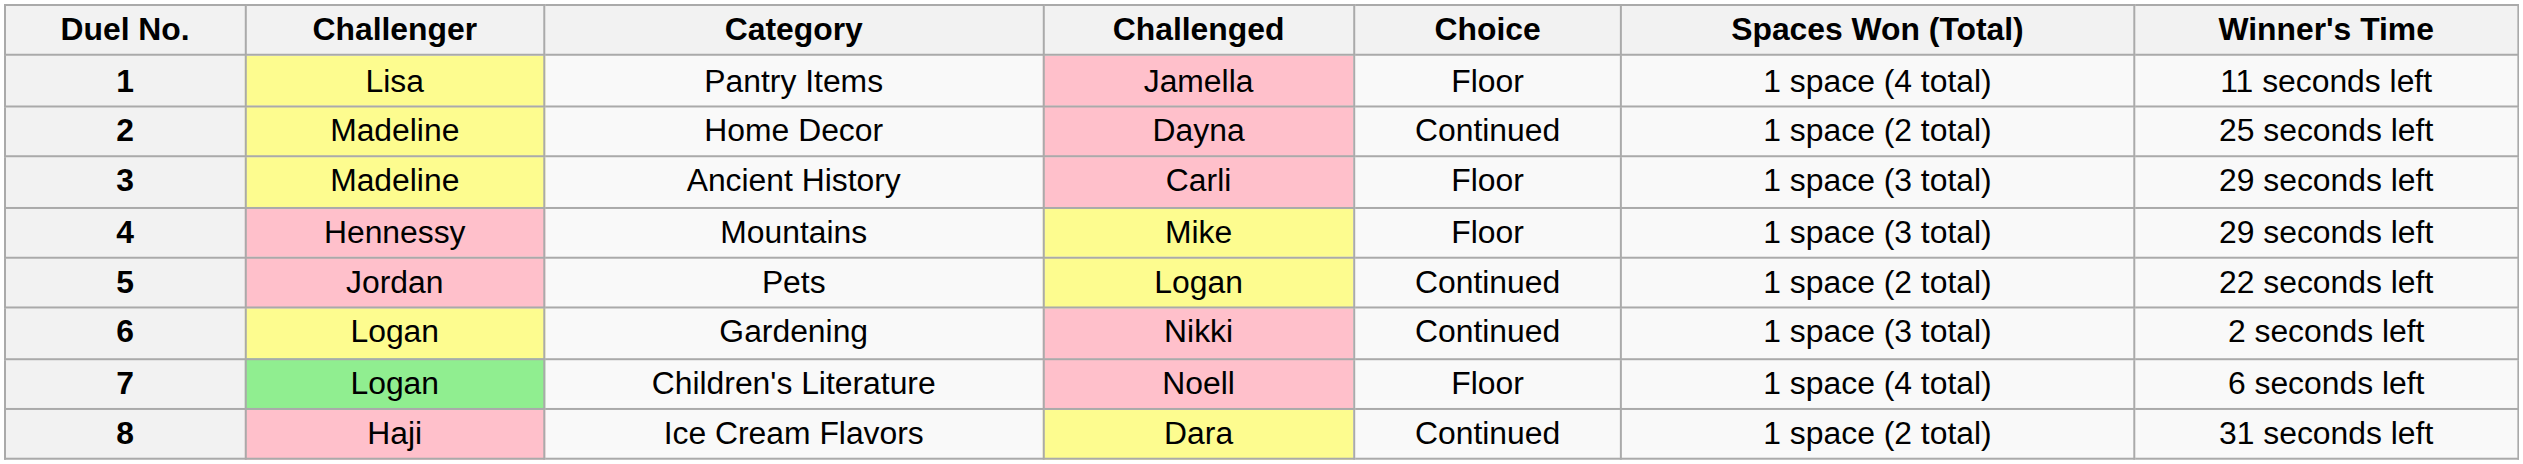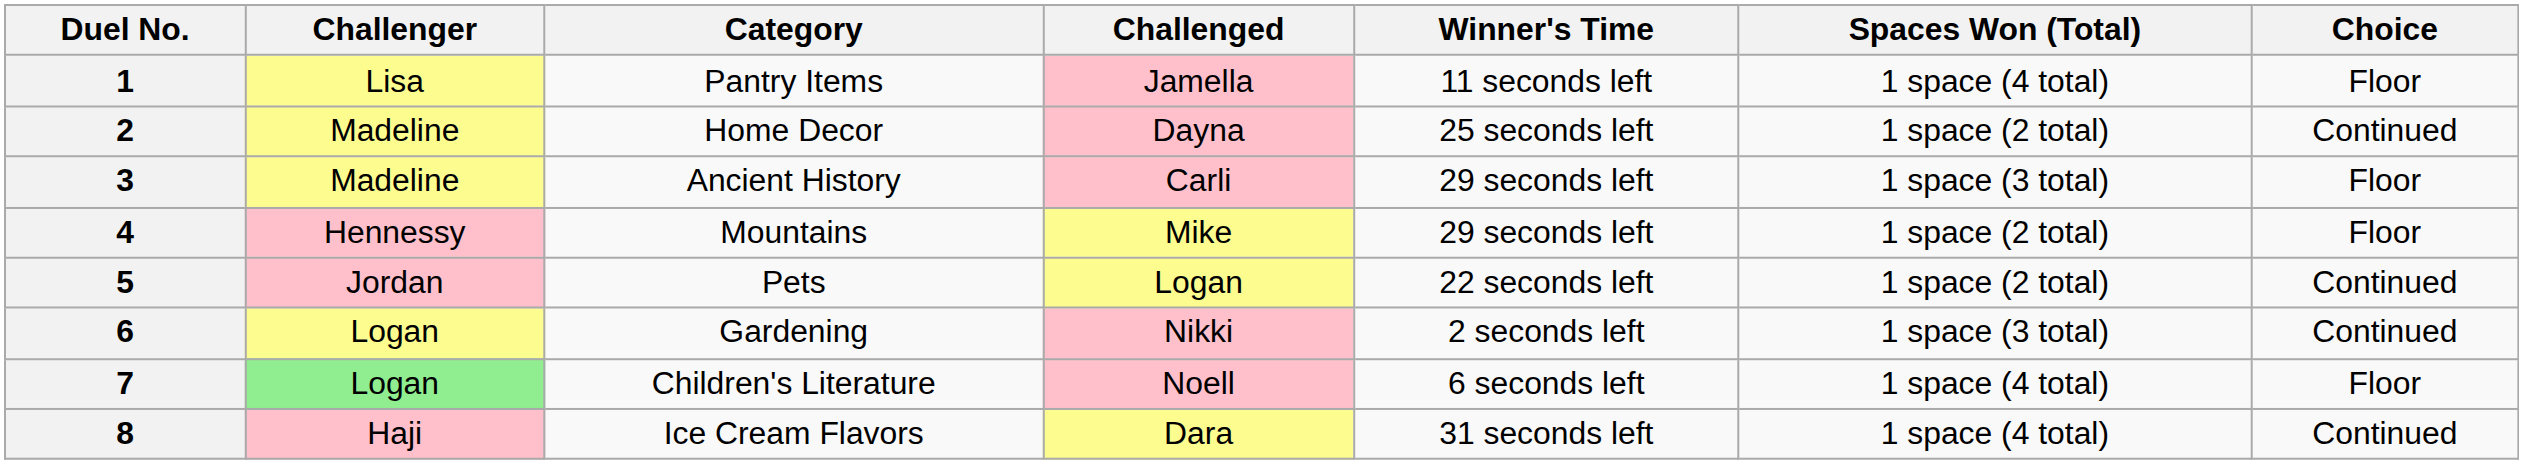columns swapped: Winner's Time <-> Choice
4 | Spaces Won (Total): 1 space (3 total) -> 1 space (2 total)
8 | Spaces Won (Total): 1 space (2 total) -> 1 space (4 total)
